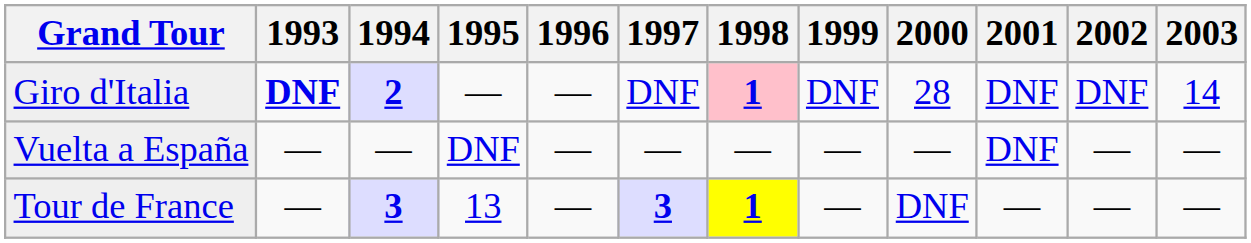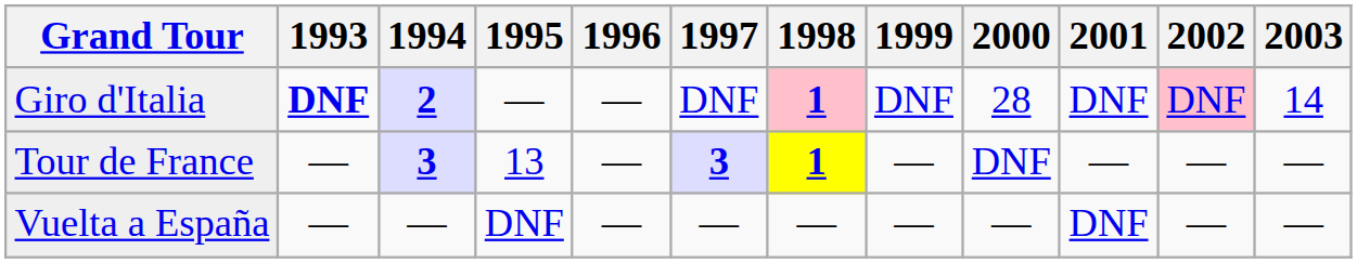Giro d'Italia | 2002: no background -> pink background
rows swapped: Tour de France <-> Vuelta a España
